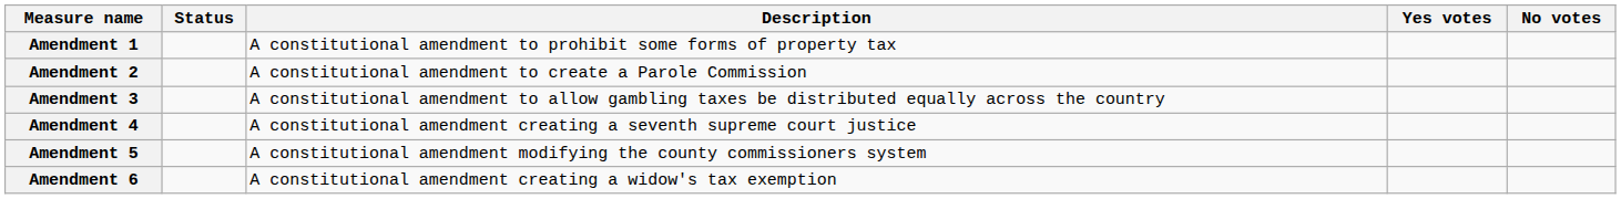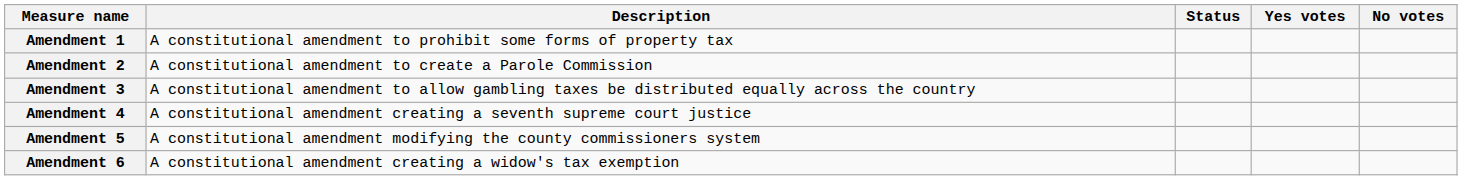columns swapped: Description <-> Status
